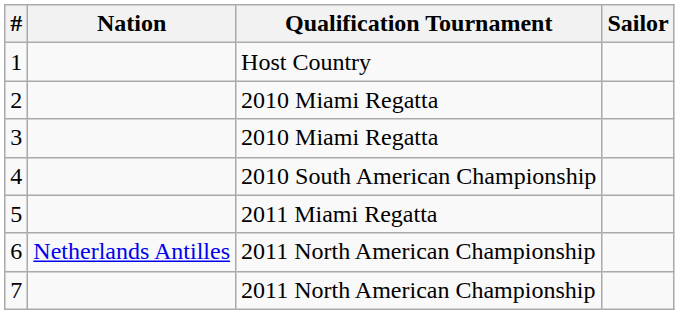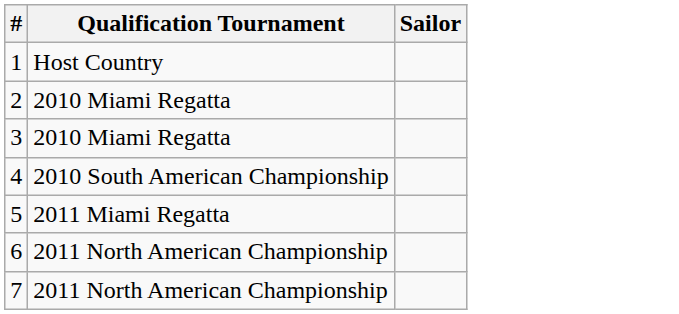- column: Nation | Netherlands Antilles
